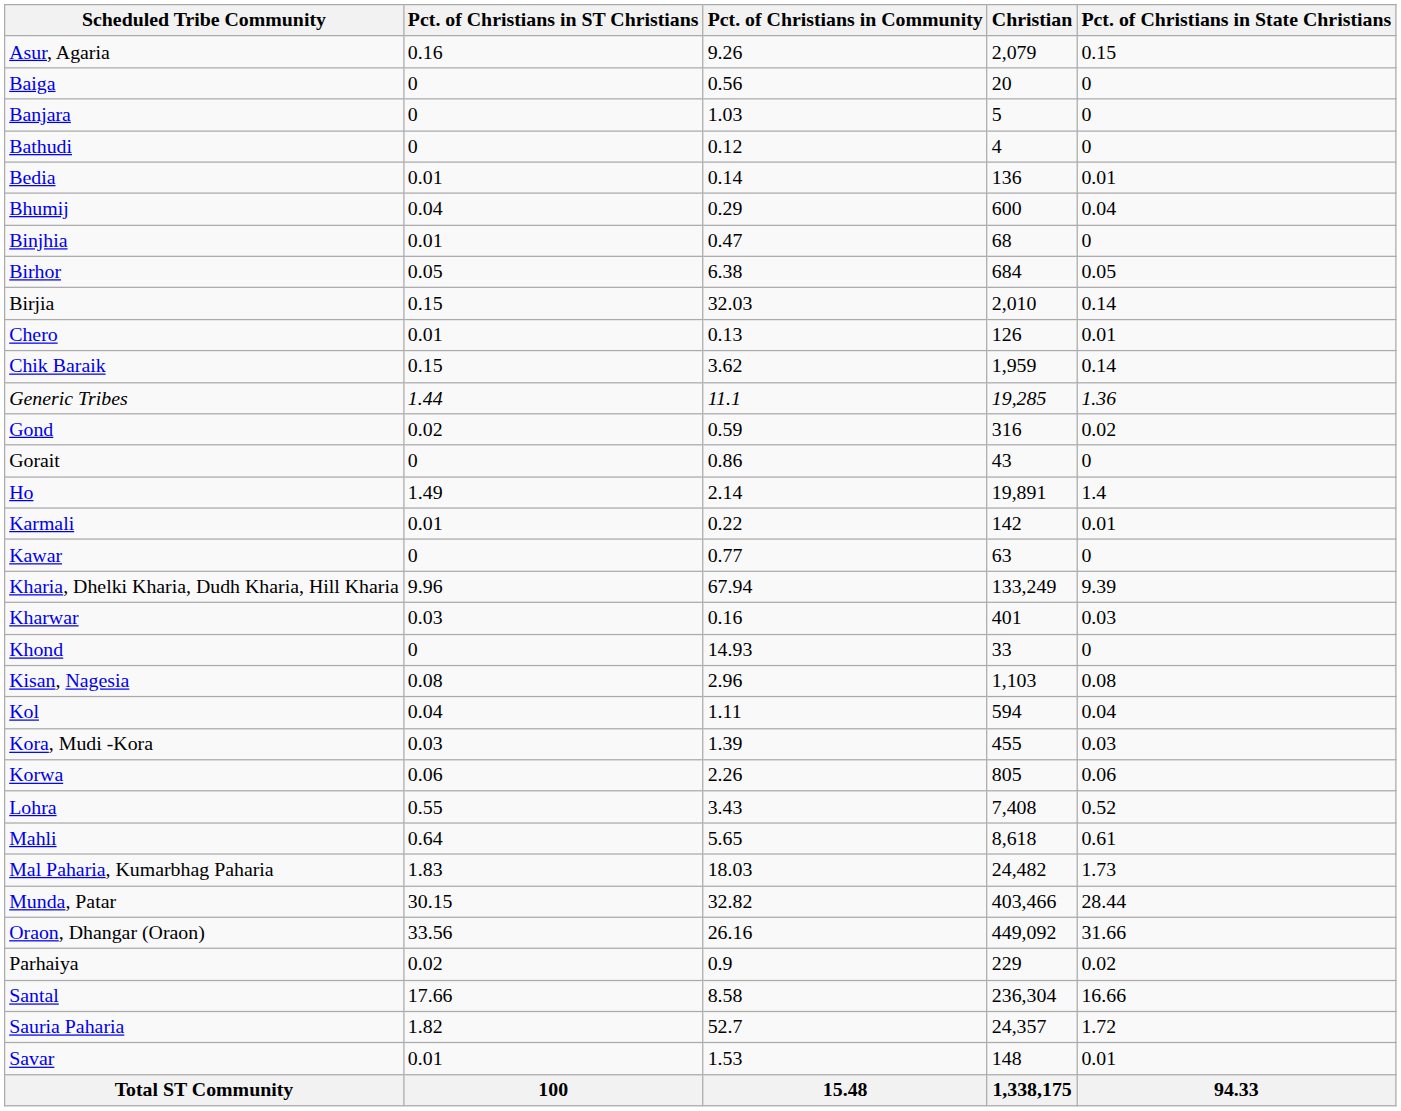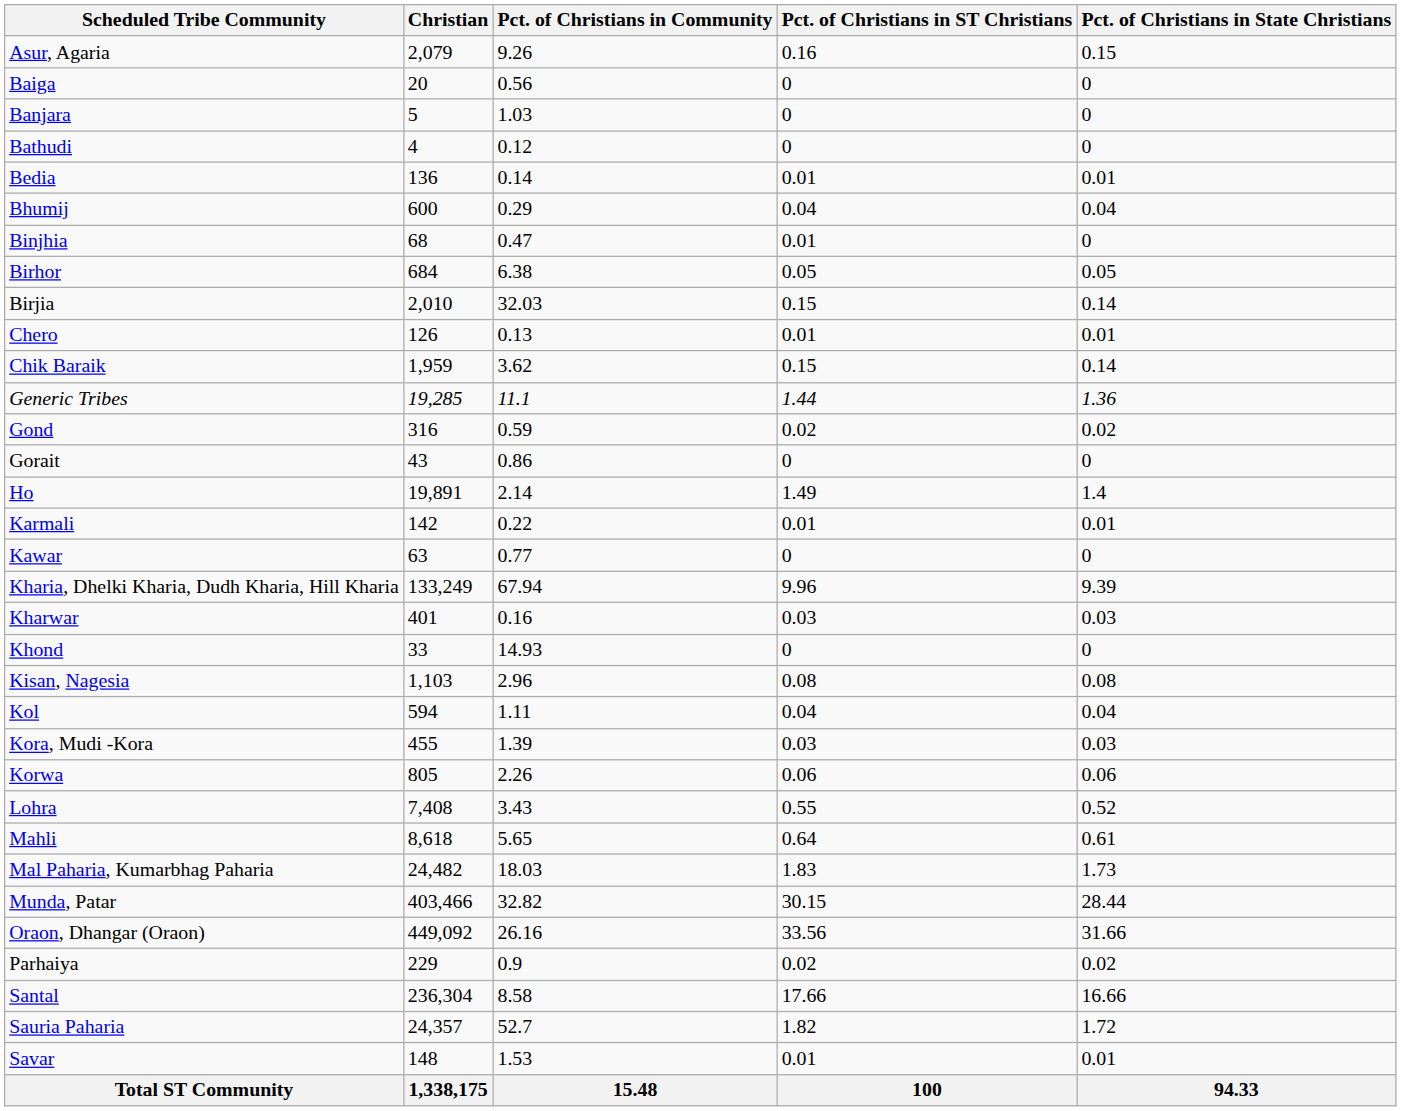columns swapped: Christian <-> Pct. of Christians in ST Christians
